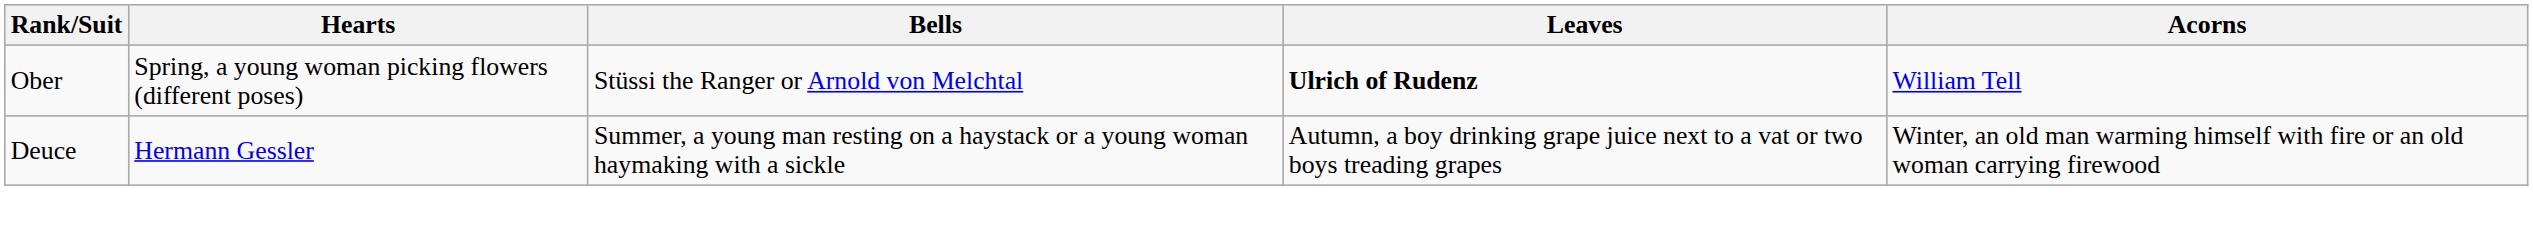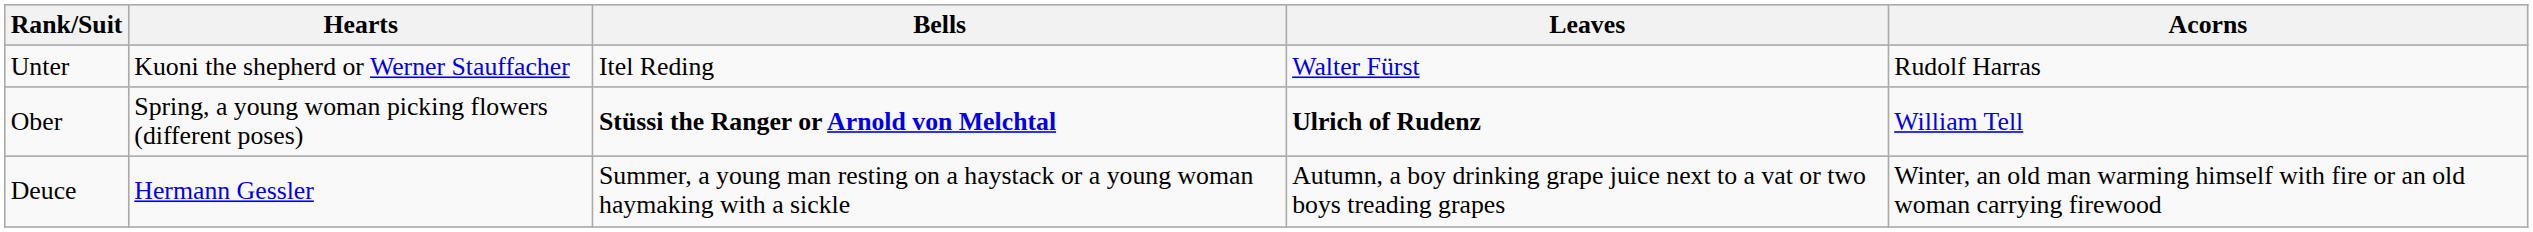+ row: Unter | Kuoni the shepherd or Werner Stauffacher | Itel Reding | Walter Fürst | Rudolf Harras
Ober | Bells: normal -> bold
